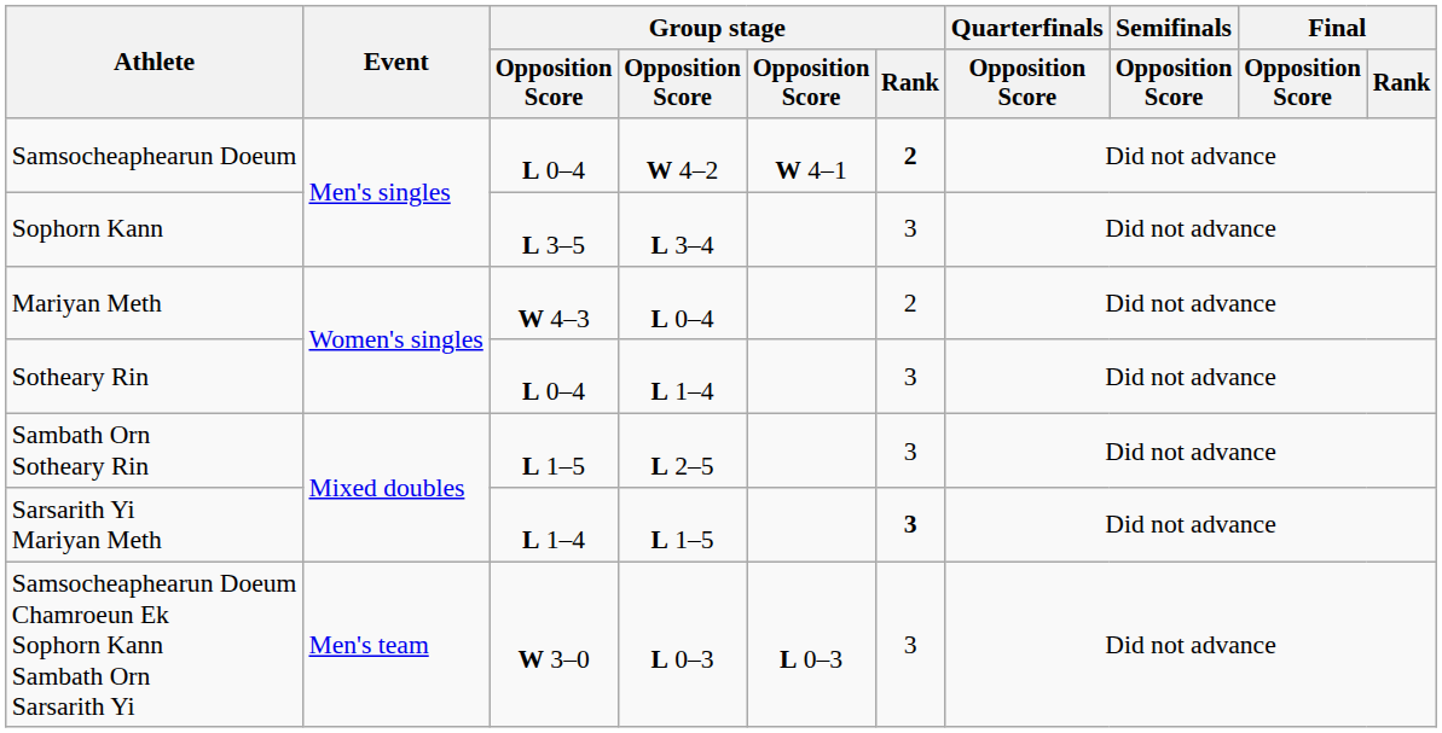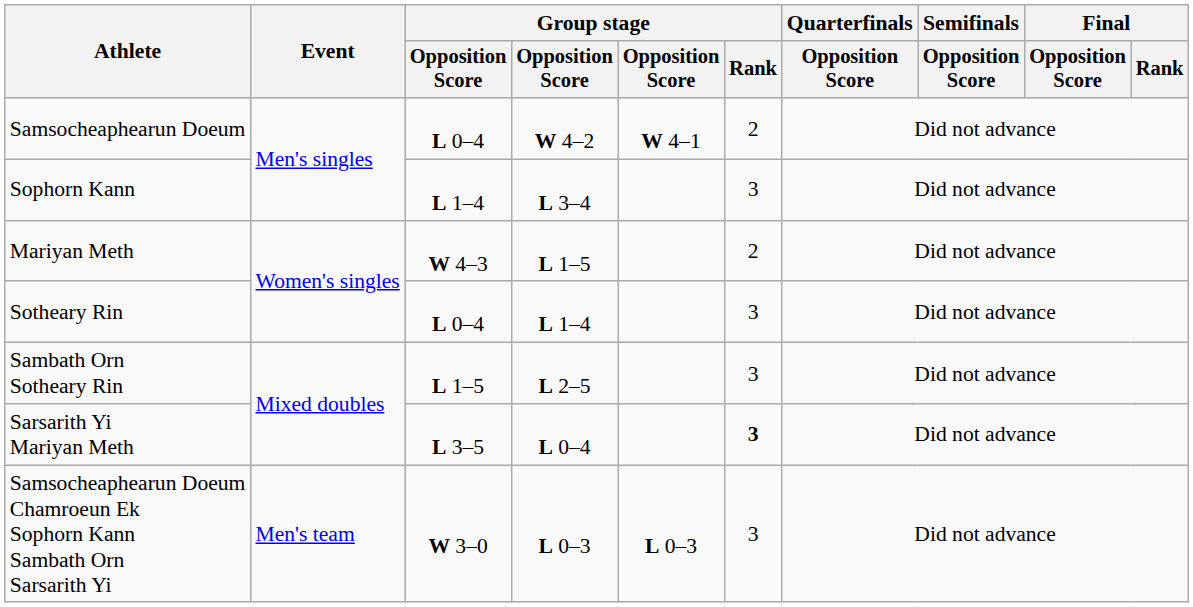Samsocheaphearun Doeum | Group stage / Rank: bold -> normal
Sophorn Kann | column 3: L 3–5 -> L 1–4
Mariyan Meth | column 4: L 0–4 -> L 1–5
Sarsarith Yi Mariyan Meth | column 3: L 1–4 -> L 3–5
Sarsarith Yi Mariyan Meth | column 4: L 1–5 -> L 0–4
